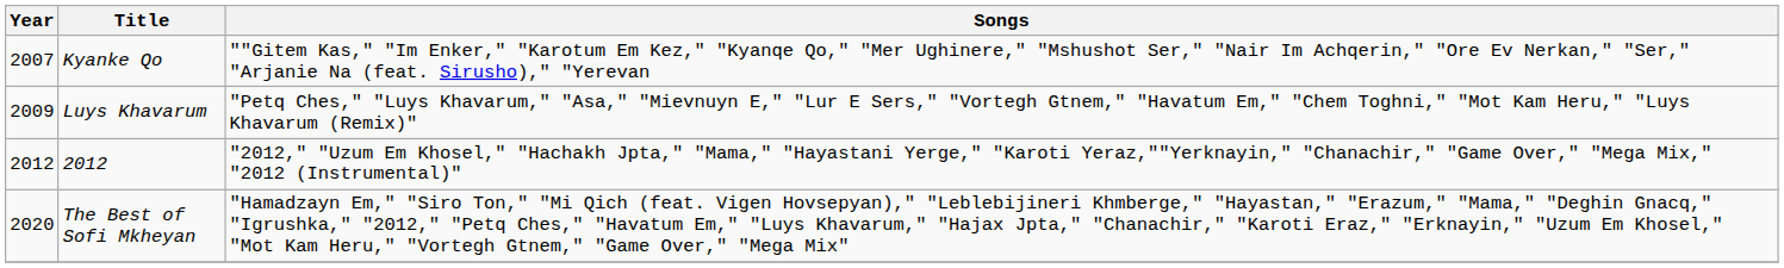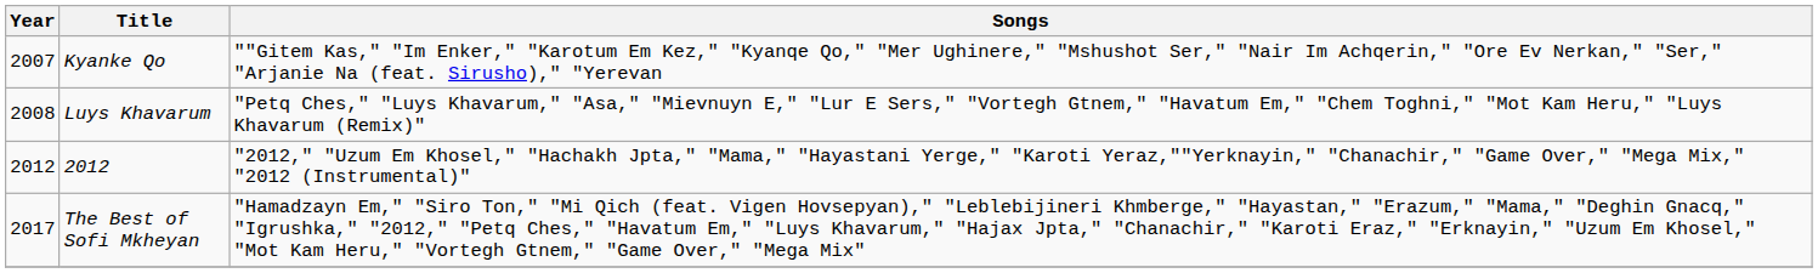Luys Khavarum | Year: 2009 -> 2008
The Best of Sofi Mkheyan | Year: 2020 -> 2017
